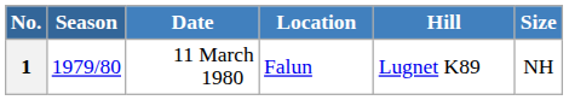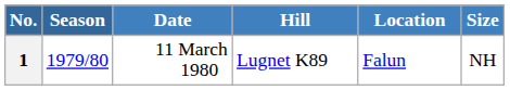columns swapped: Location <-> Hill
